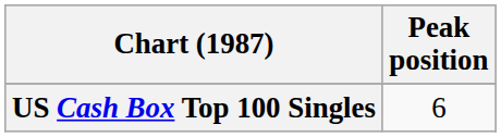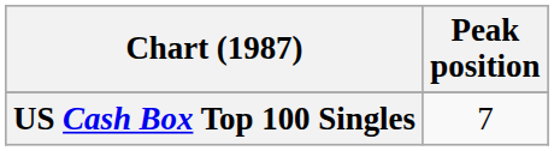US Cash Box Top 100 Singles | Peak position: 6 -> 7
